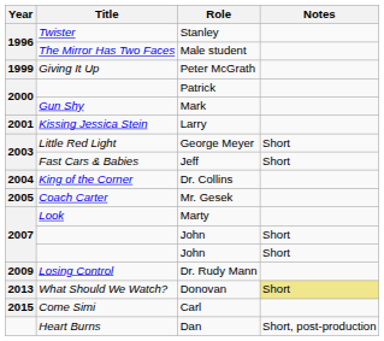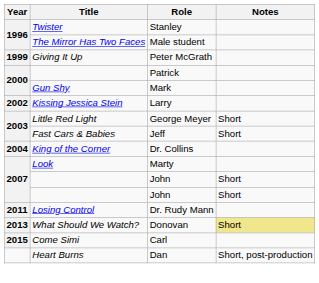Larry | Year: 2001 -> 2002
- row: 2005 | Coach Carter | Mr. Gesek
Dr. Rudy Mann | Year: 2009 -> 2011
